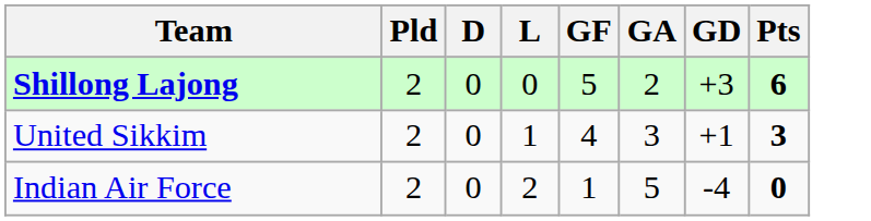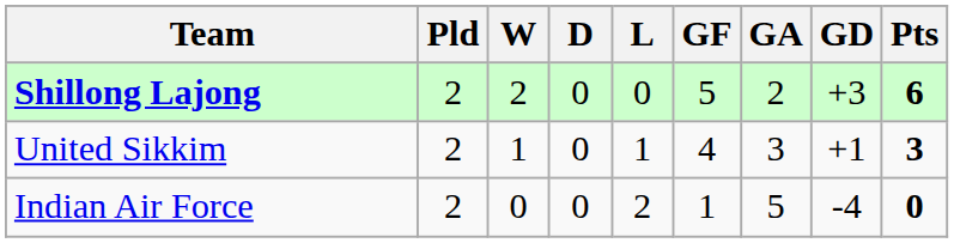+ column: W | 2 | 1 | 0
